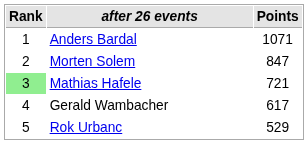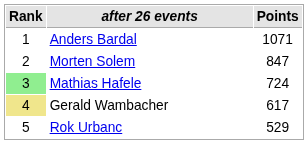Mathias Hafele | Points: 721 -> 724
Gerald Wambacher | Rank: no background -> khaki background
